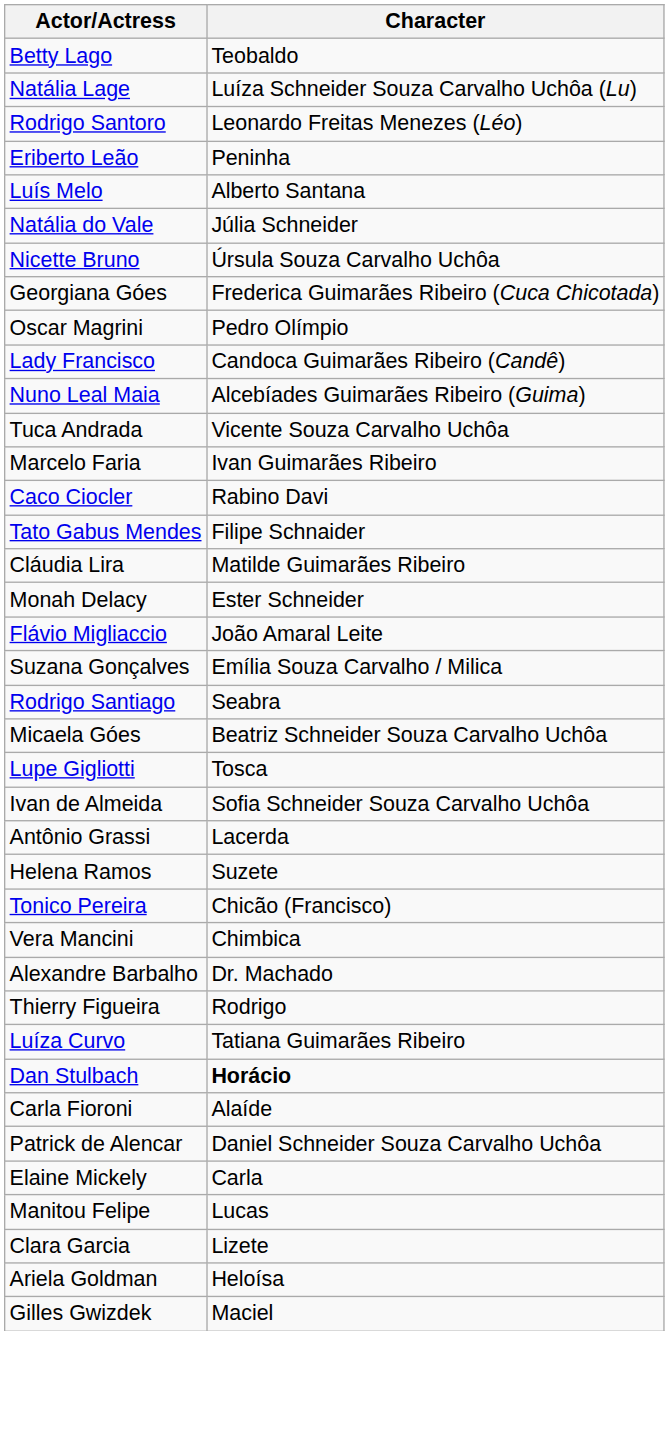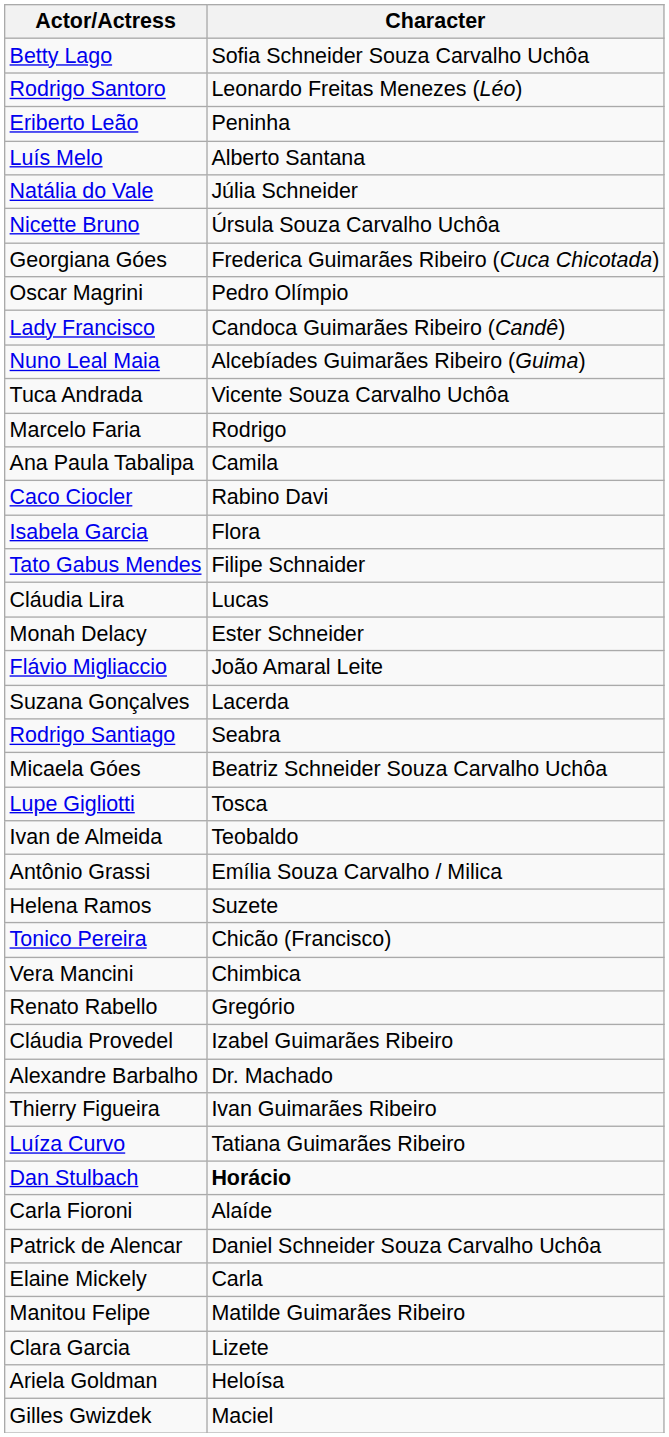Betty Lago | Character: Teobaldo -> Sofia Schneider Souza Carvalho Uchôa
- row: Natália Lage | Luíza Schneider Souza Carvalho Uchôa (Lu)
Marcelo Faria | Character: Ivan Guimarães Ribeiro -> Rodrigo
+ row: Ana Paula Tabalipa | Camila
+ row: Isabela Garcia | Flora
Cláudia Lira | Character: Matilde Guimarães Ribeiro -> Lucas
Suzana Gonçalves | Character: Emília Souza Carvalho / Milica -> Lacerda
Ivan de Almeida | Character: Sofia Schneider Souza Carvalho Uchôa -> Teobaldo
Antônio Grassi | Character: Lacerda -> Emília Souza Carvalho / Milica
+ row: Renato Rabello | Gregório
+ row: Cláudia Provedel | Izabel Guimarães Ribeiro
Thierry Figueira | Character: Rodrigo -> Ivan Guimarães Ribeiro
Manitou Felipe | Character: Lucas -> Matilde Guimarães Ribeiro
